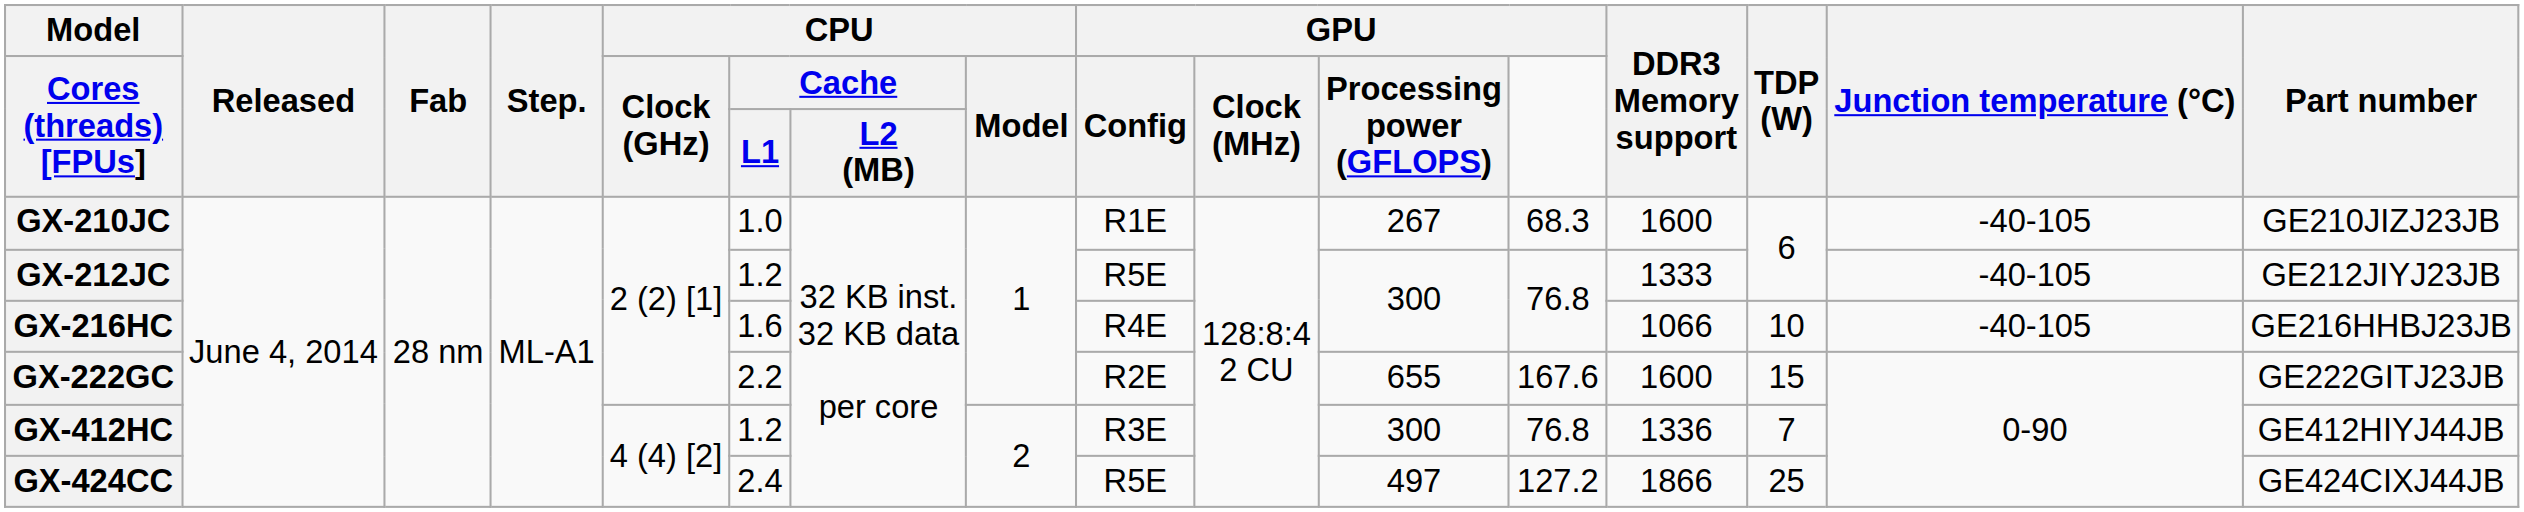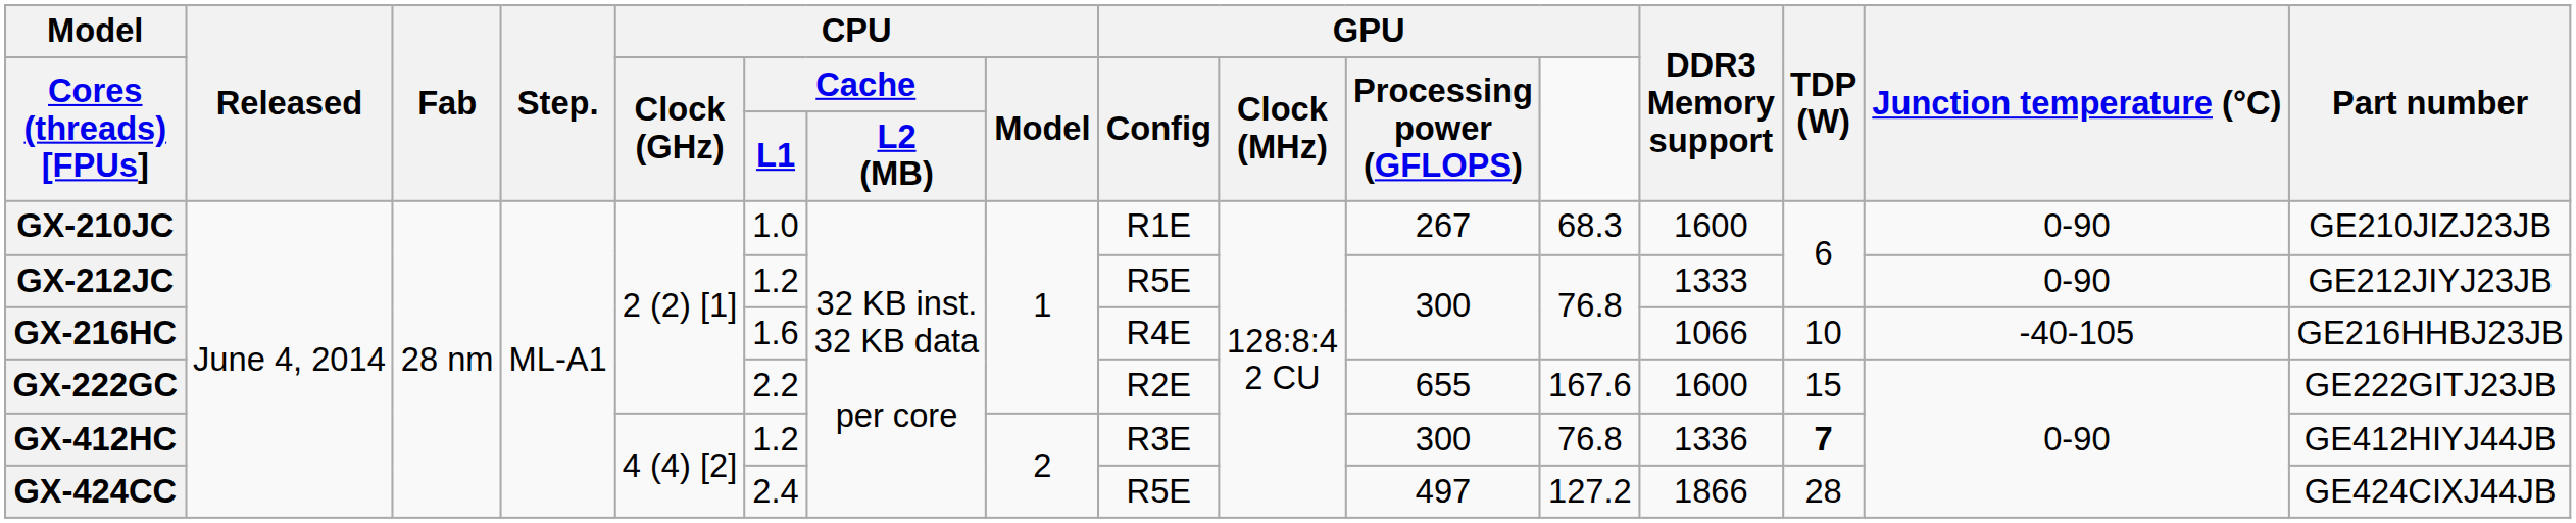GX-210JC | Junction temperature (°C): -40-105 -> 0-90
GX-212JC | Junction temperature (°C): -40-105 -> 0-90
GX-412HC | TDP (W): normal -> bold
GX-424CC | TDP (W): 25 -> 28
